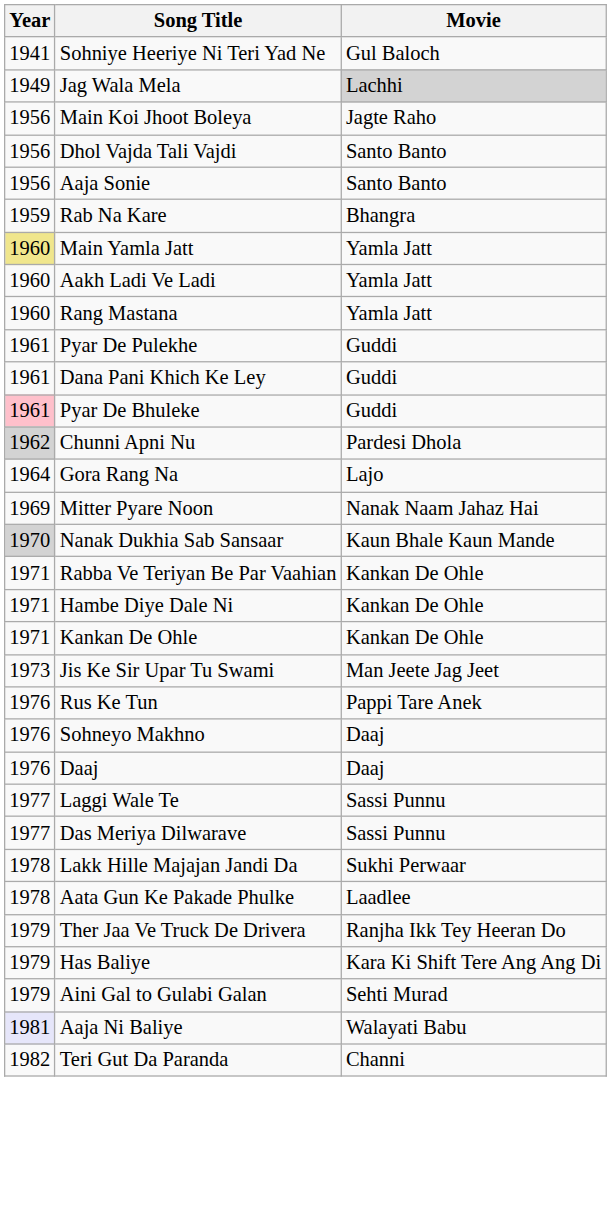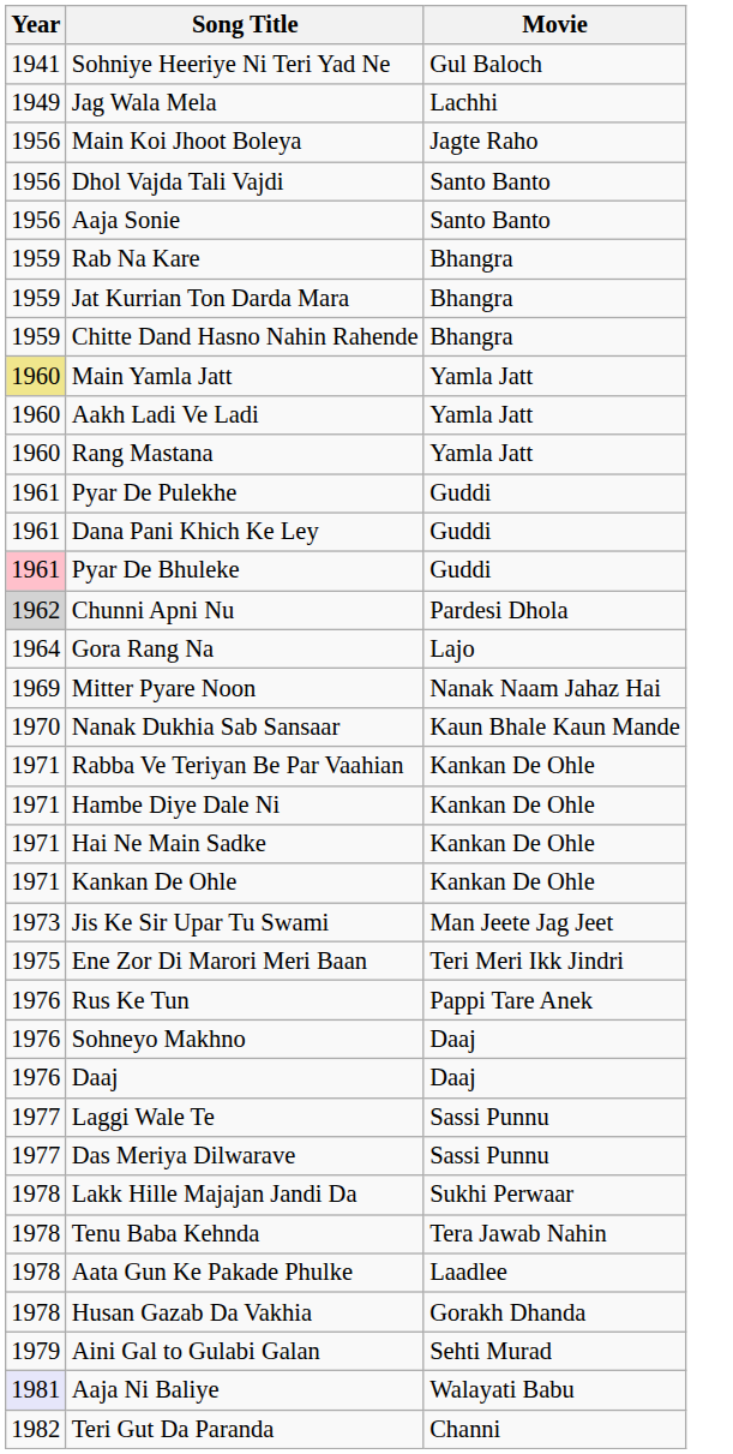Jag Wala Mela | Movie: lightgrey background -> no background
+ row: 1959 | Jat Kurrian Ton Darda Mara | Bhangra
+ row: 1959 | Chitte Dand Hasno Nahin Rahende | Bhangra
Nanak Dukhia Sab Sansaar | Year: lightgrey background -> no background
+ row: 1971 | Hai Ne Main Sadke | Kankan De Ohle
+ row: 1975 | Ene Zor Di Marori Meri Baan | Teri Meri Ikk Jindri
+ row: 1978 | Tenu Baba Kehnda | Tera Jawab Nahin
+ row: 1978 | Husan Gazab Da Vakhia | Gorakh Dhanda
- row: 1979 | Ther Jaa Ve Truck De Drivera | Ranjha Ikk Tey Heeran Do
- row: 1979 | Has Baliye | Kara Ki Shift Tere Ang Ang Di
